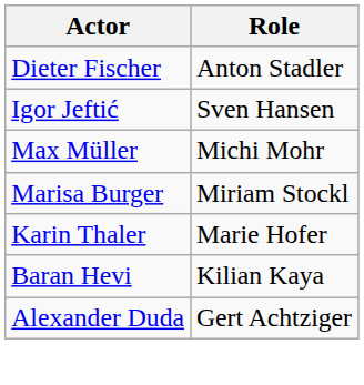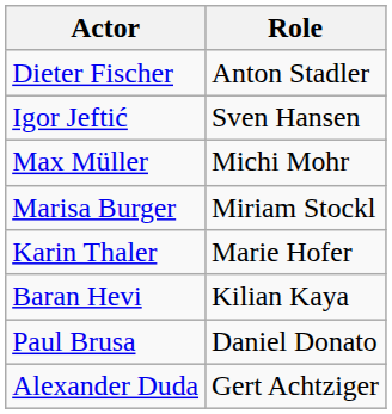+ row: Paul Brusa | Daniel Donato
